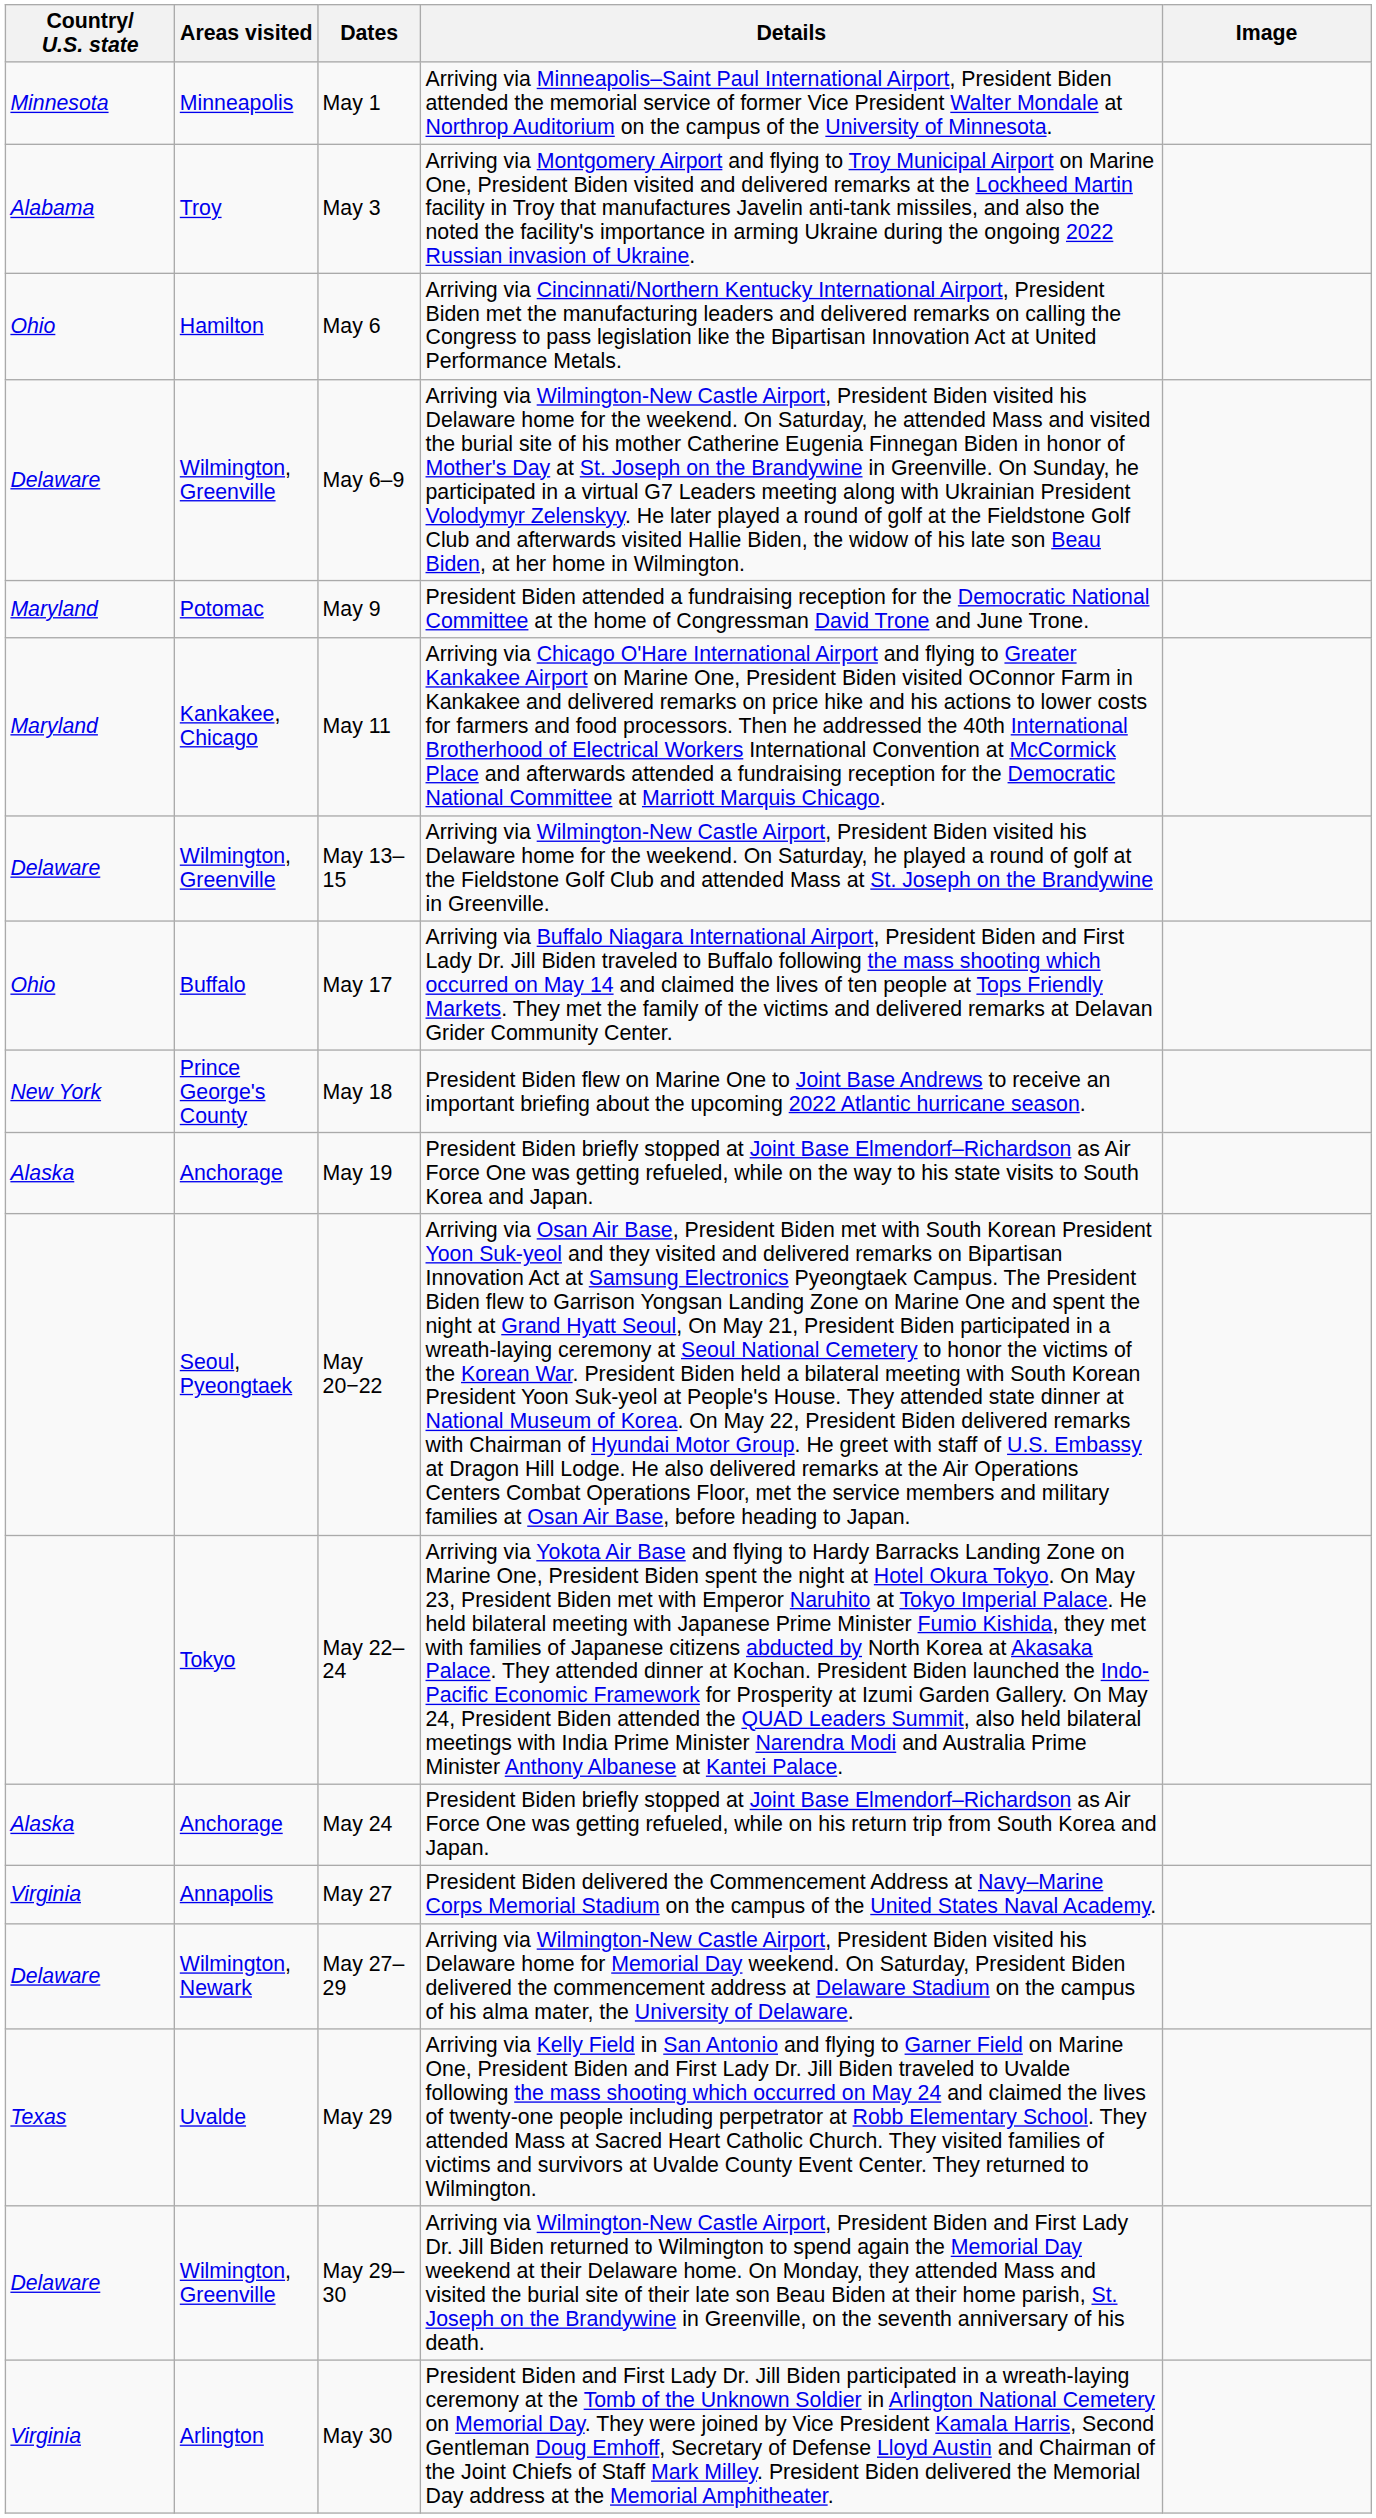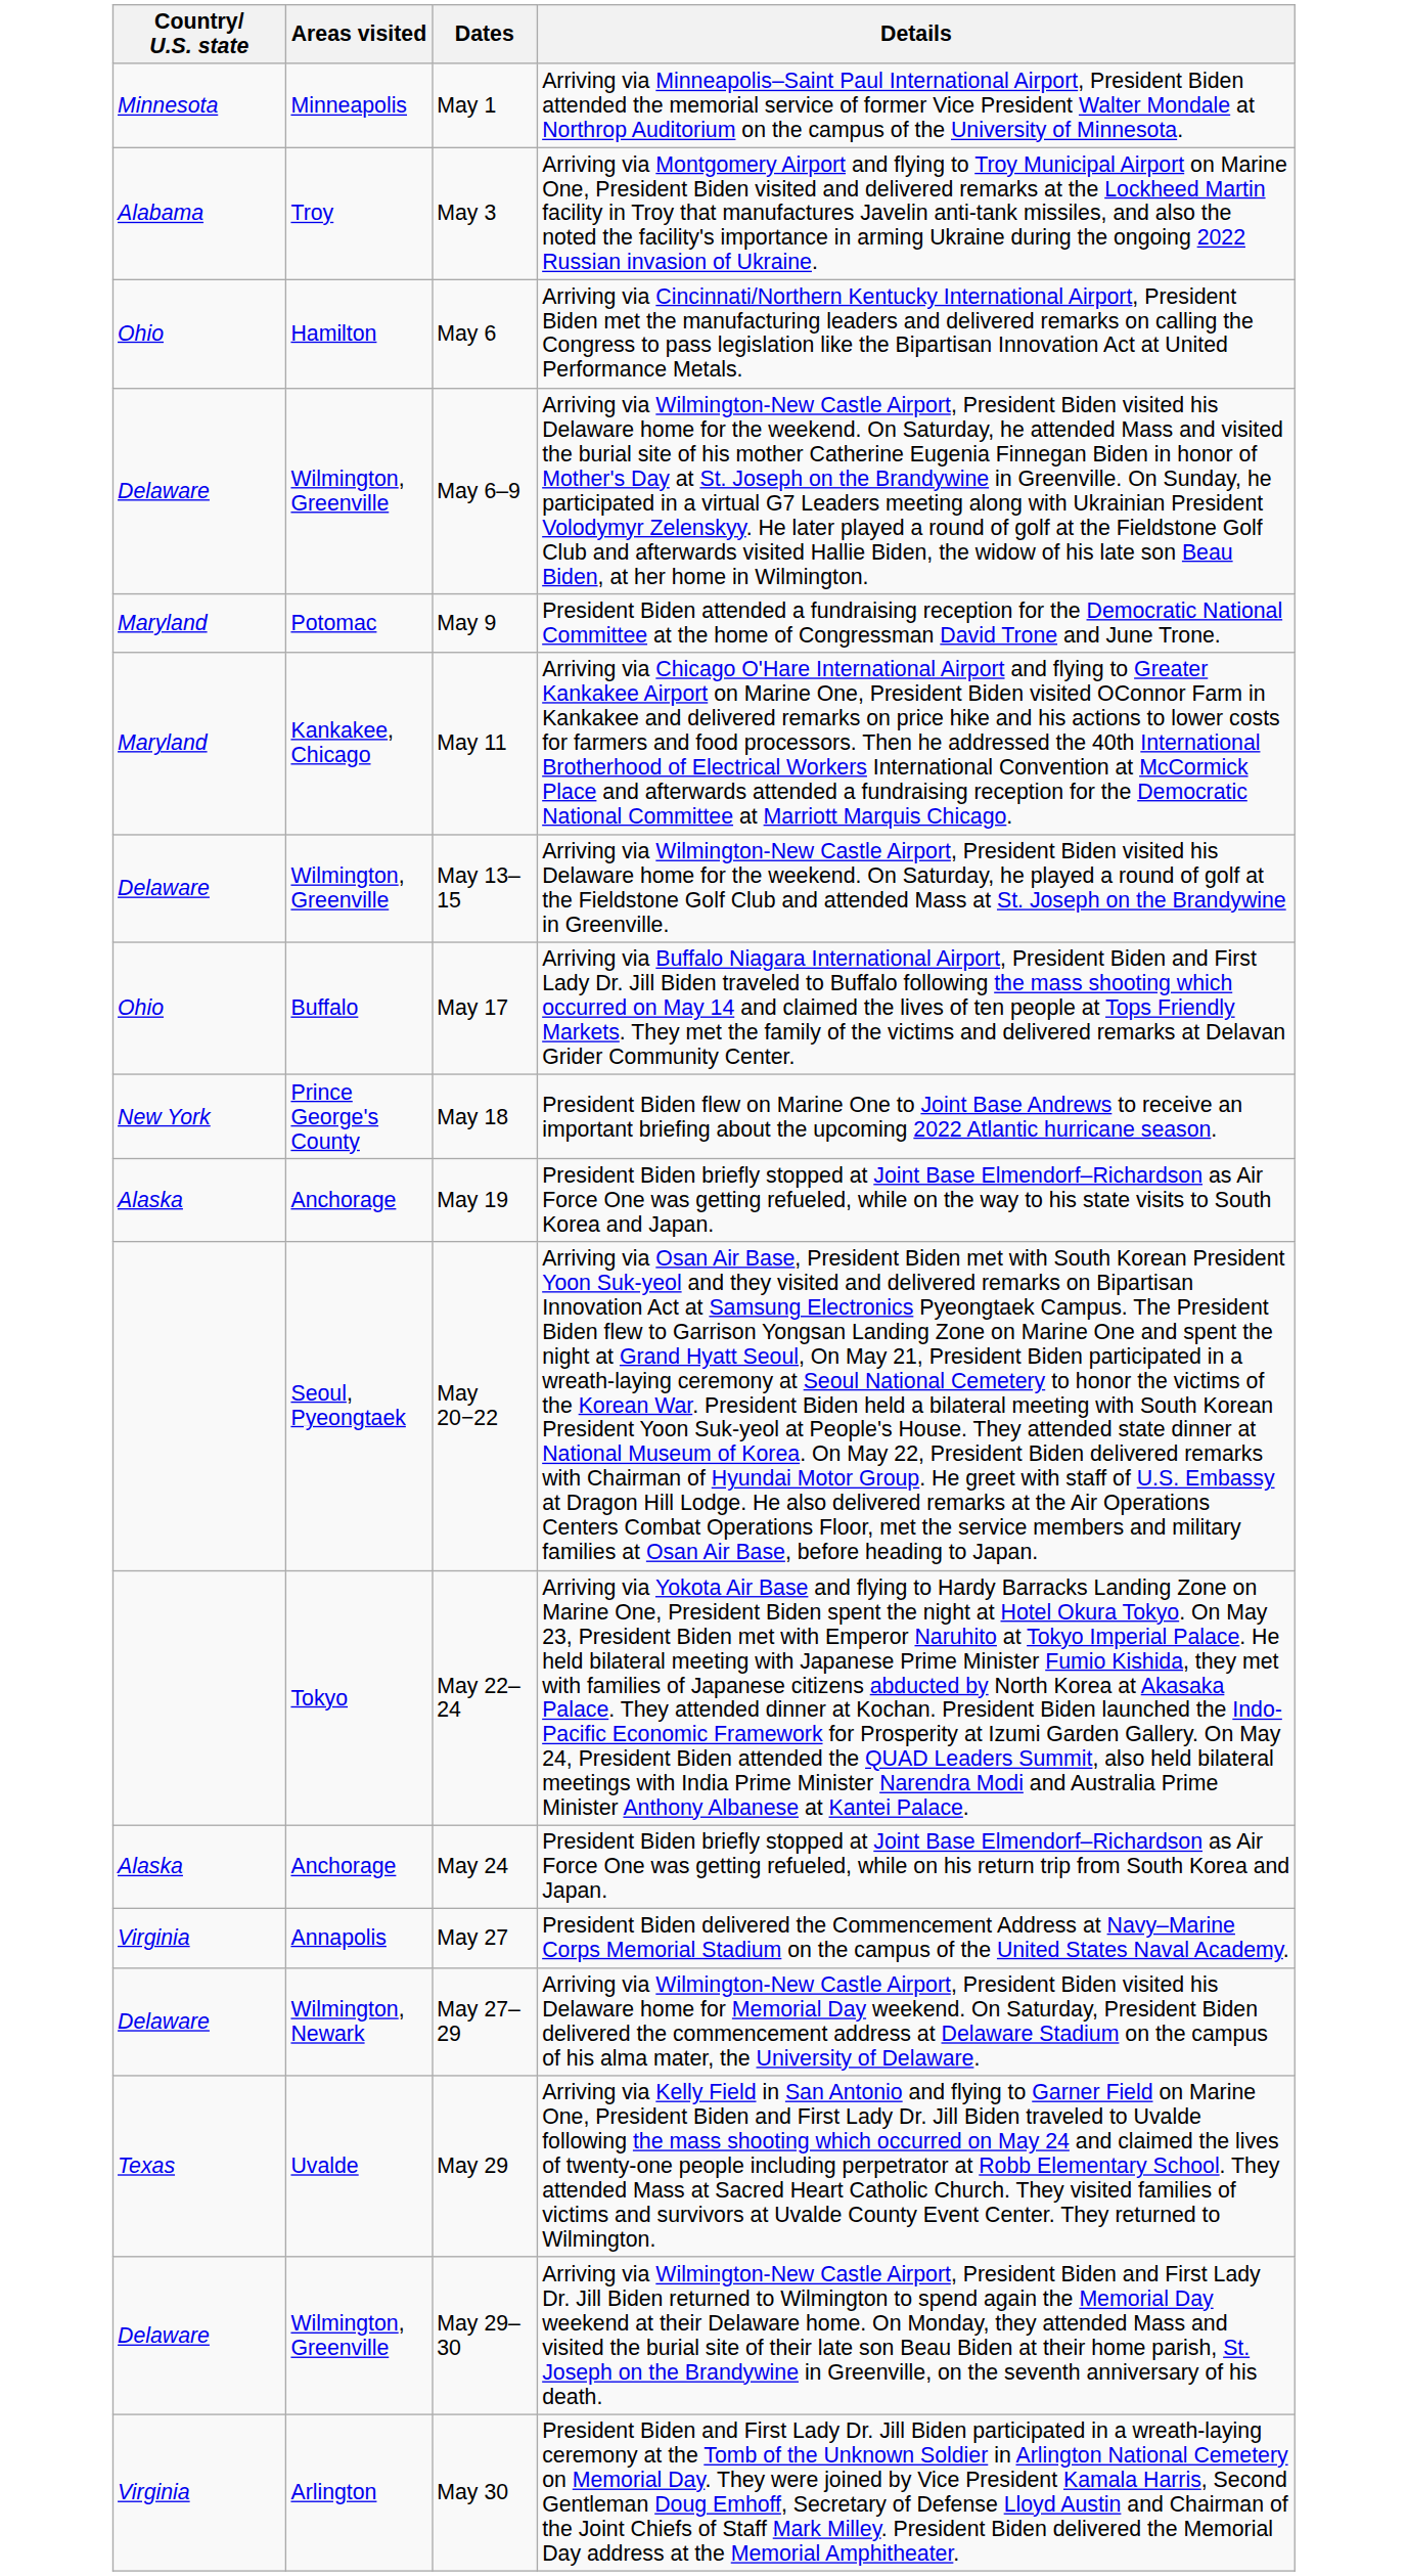- column: Image
